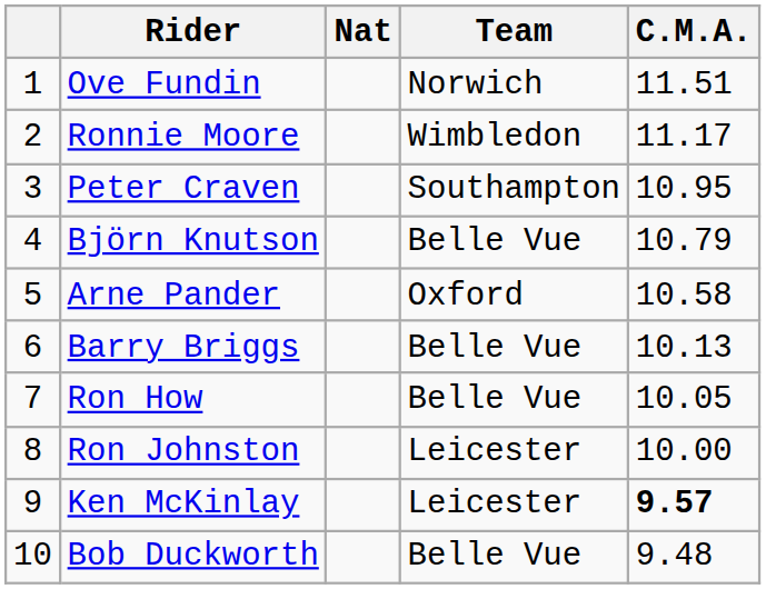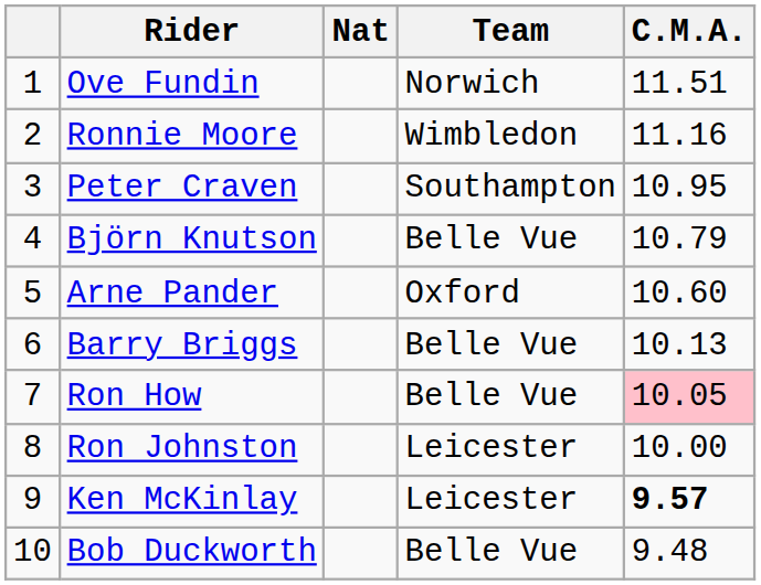Ronnie Moore | C.M.A.: 11.17 -> 11.16
Arne Pander | C.M.A.: 10.58 -> 10.60
Ron How | C.M.A.: no background -> pink background
